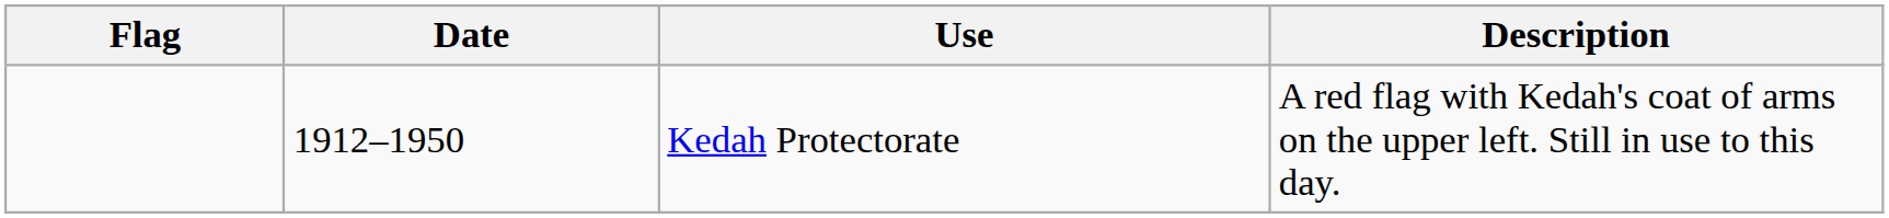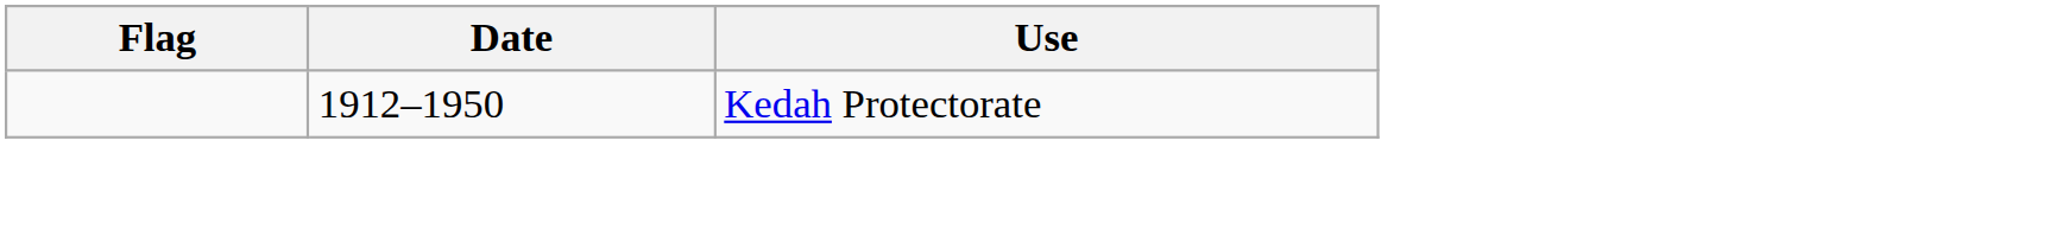- column: Description | A red flag with Kedah's coat of arms on the upper left. Still in use to this day.
